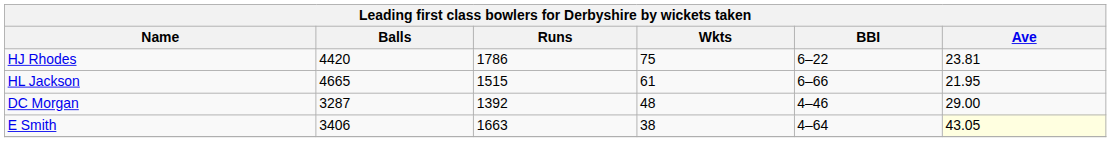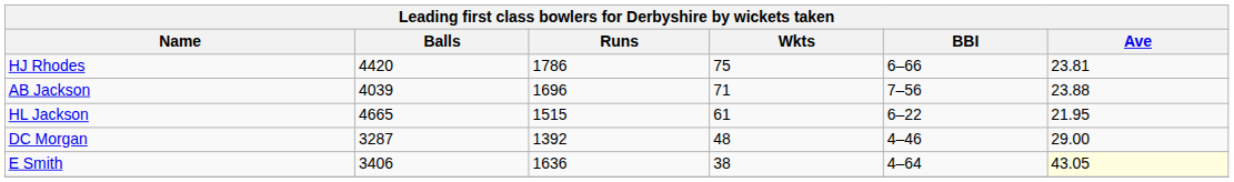HJ Rhodes | BBI: 6–22 -> 6–66
+ row: AB Jackson | 4039 | 1696 | 71 | 7–56 | 23.88
HL Jackson | BBI: 6–66 -> 6–22
E Smith | Runs: 1663 -> 1636
